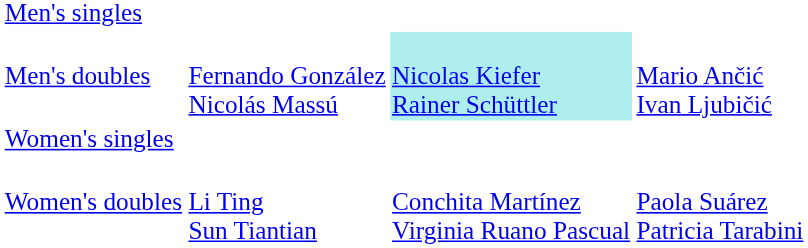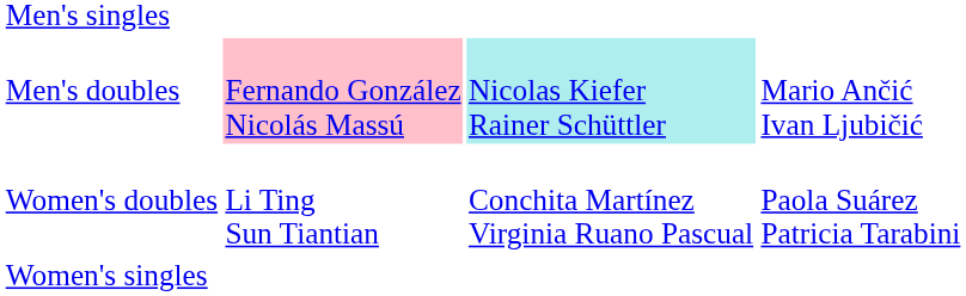Men's doubles | column 2: no background -> pink background
rows swapped: Women's singles <-> Women's doubles
